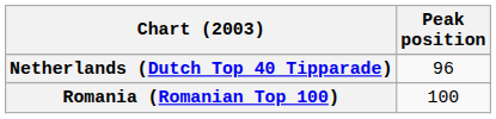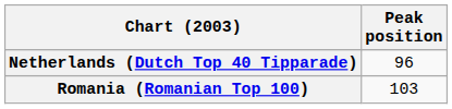Romania (Romanian Top 100) | Peak position: 100 -> 103
